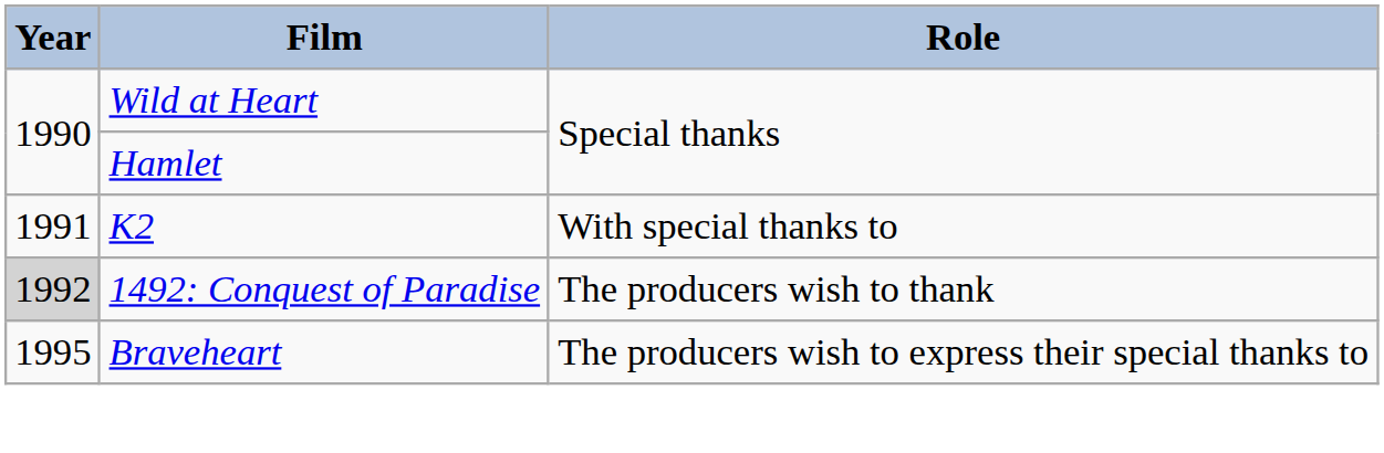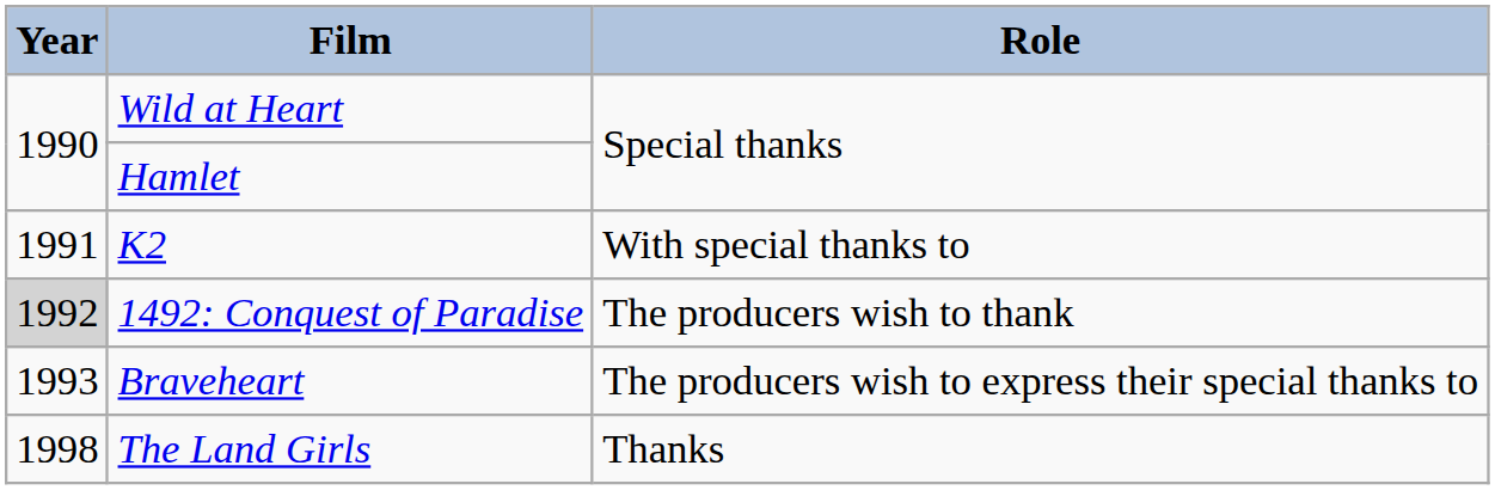Braveheart | Year: 1995 -> 1993
+ row: 1998 | The Land Girls | Thanks
